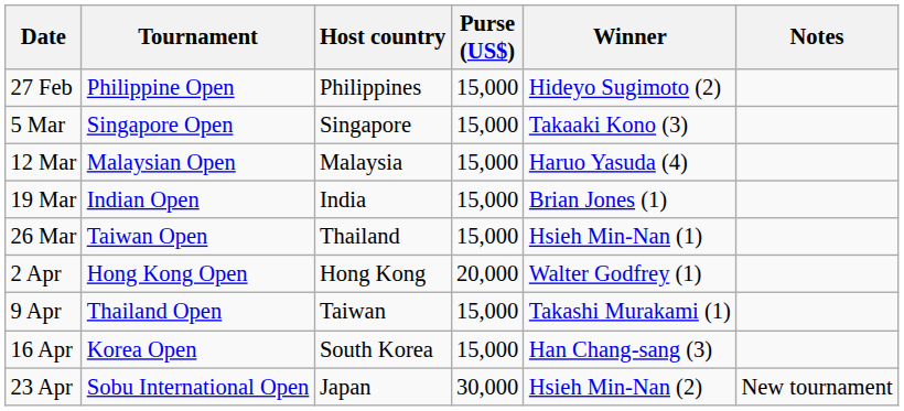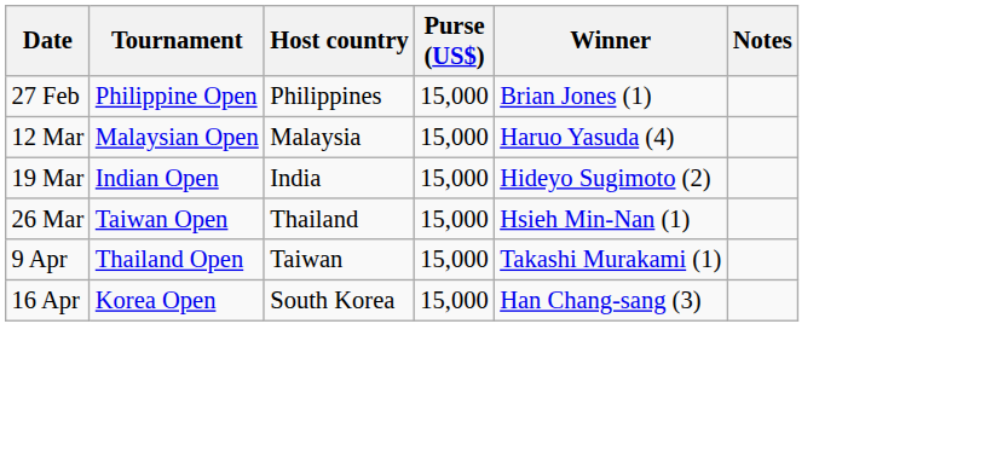27 Feb | Winner: Hideyo Sugimoto (2) -> Brian Jones (1)
- row: 5 Mar | Singapore Open | Singapore | 15,000 | Takaaki Kono (3)
19 Mar | Winner: Brian Jones (1) -> Hideyo Sugimoto (2)
- row: 2 Apr | Hong Kong Open | Hong Kong | 20,000 | Walter Godfrey (1)
- row: 23 Apr | Sobu International Open | Japan | 30,000 | Hsieh Min-Nan (2) | New tournament
